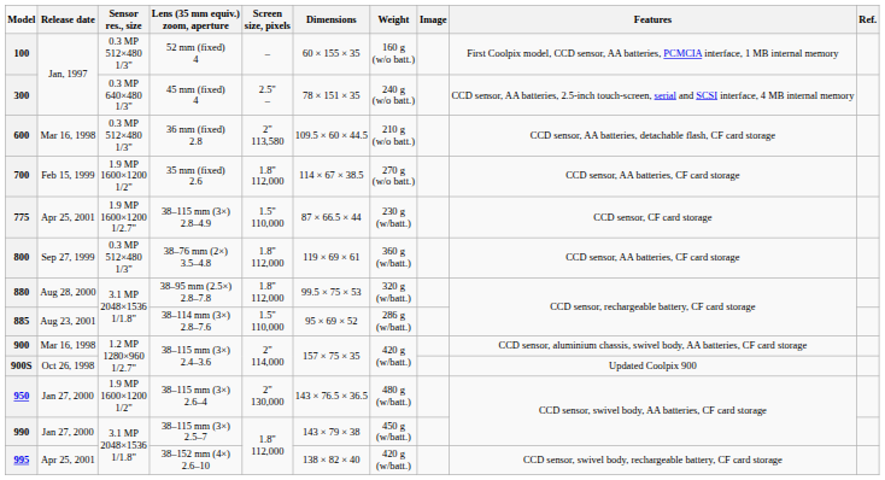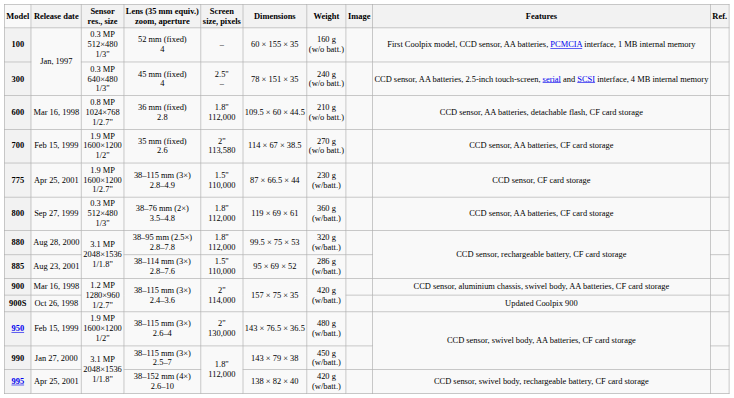600 | Sensor res., size: 0.3 MP 512×480 1/3" -> 0.8 MP 1024×768 1/2.7"
600 | Screen size, pixels: 2" 113,580 -> 1.8" 112,000
700 | Screen size, pixels: 1.8" 112,000 -> 2" 113,580
950 | Release date: Jan 27, 2000 -> Feb 15, 1999
